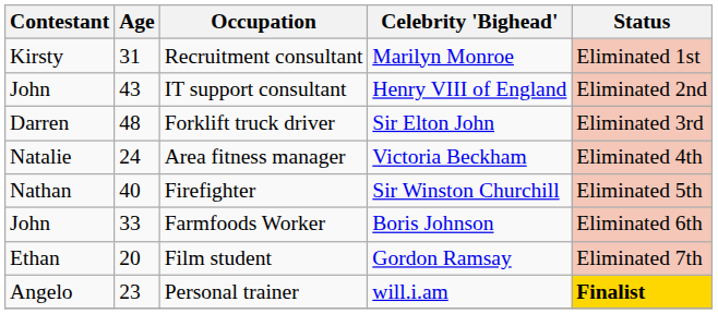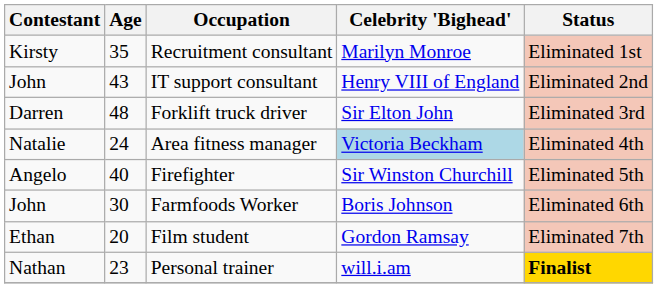Recruitment consultant | Age: 31 -> 35
Area fitness manager | Celebrity 'Bighead': no background -> lightblue background
Firefighter | Contestant: Nathan -> Angelo
Farmfoods Worker | Age: 33 -> 30
Personal trainer | Contestant: Angelo -> Nathan
